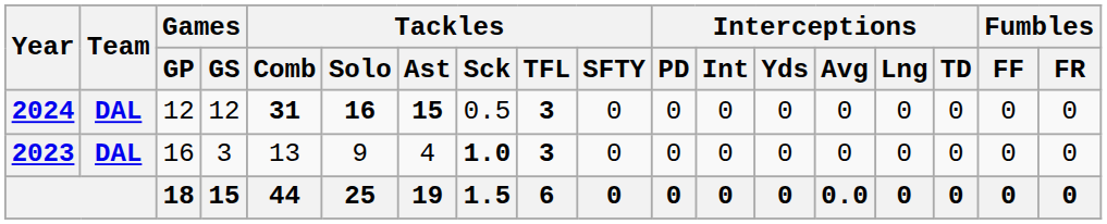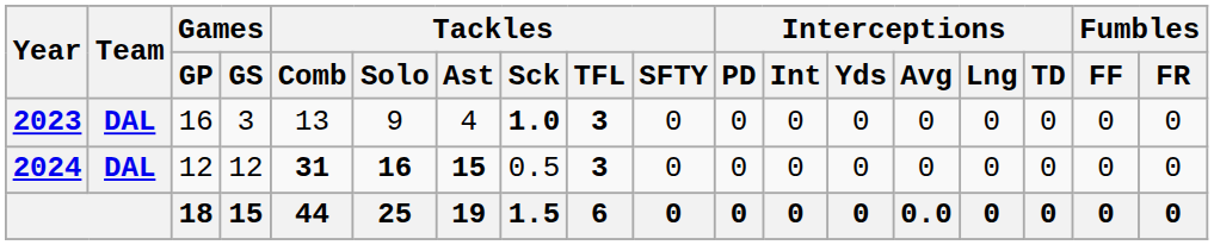rows swapped: 2023 <-> 2024
